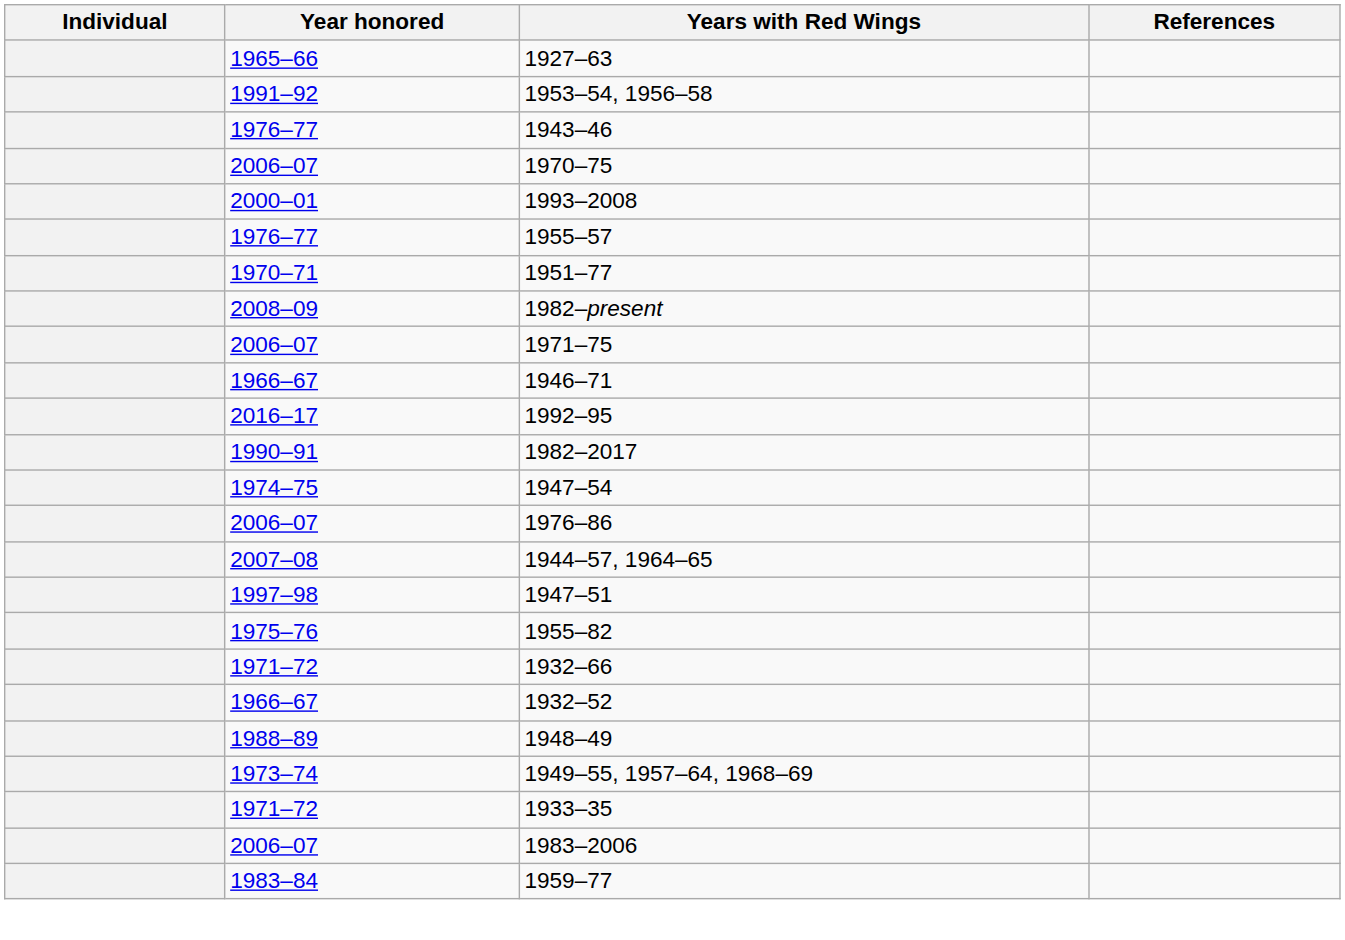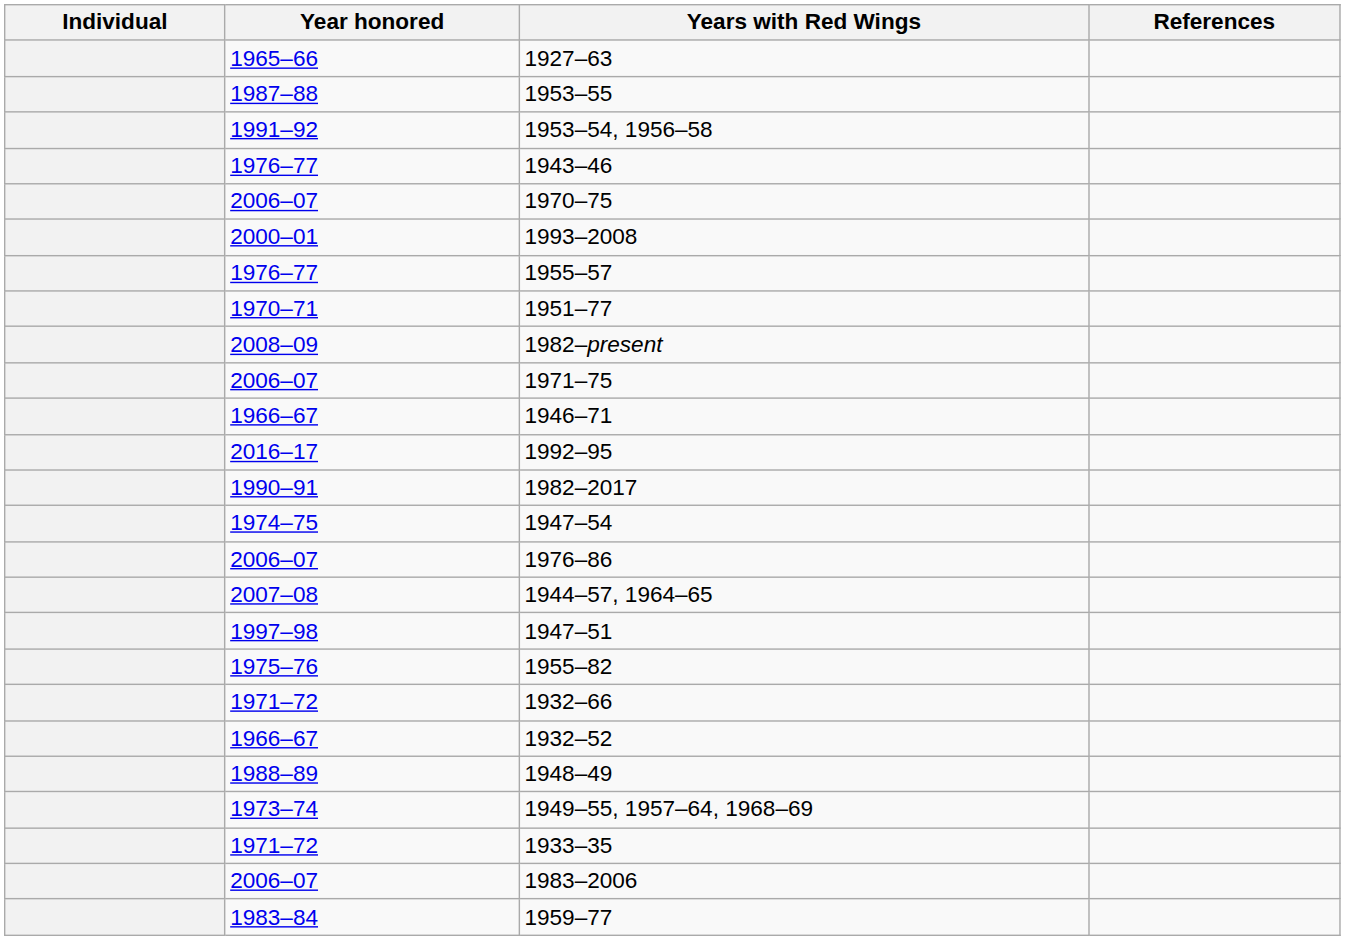+ row: 1987–88 | 1953–55
